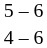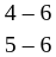rows swapped: 5 – 6 <-> 4 – 6
